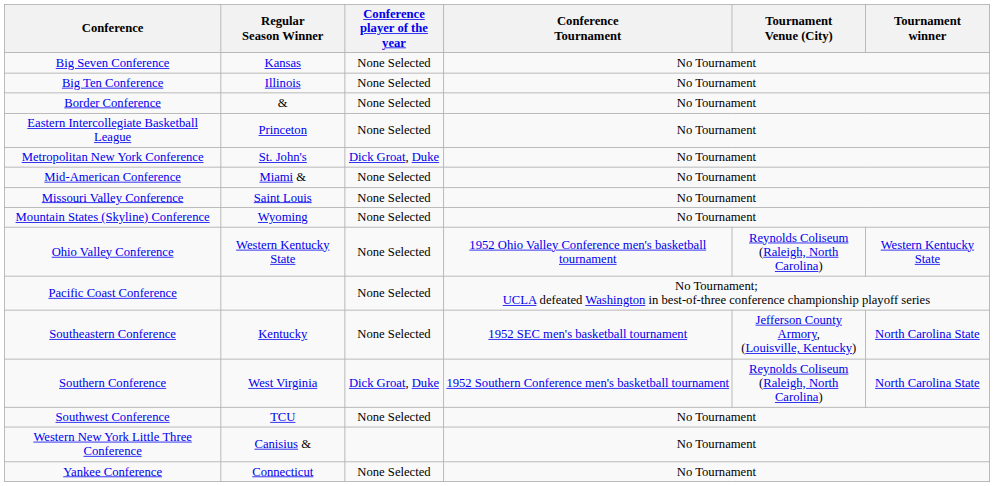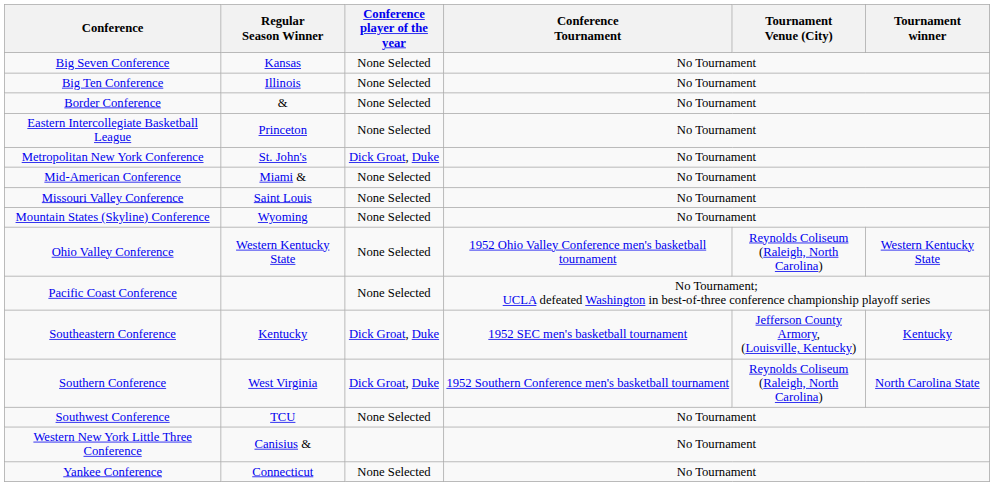Southeastern Conference | Conference player of the year: None Selected -> Dick Groat, Duke
Southeastern Conference | Tournament winner: North Carolina State -> Kentucky
